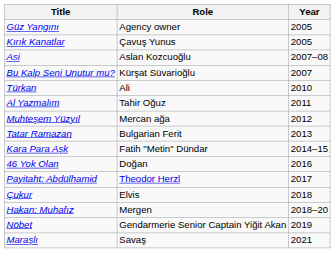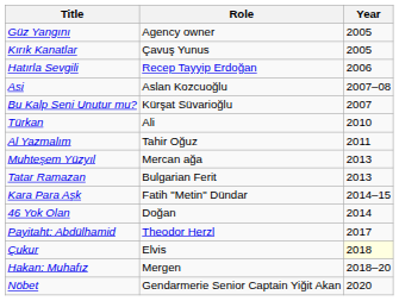+ row: Hatırla Sevgili | Recep Tayyip Erdoğan | 2006
Muhteşem Yüzyıl | Year: 2012 -> 2013
46 Yok Olan | Year: 2016 -> 2014
Çukur | Year: no background -> lightyellow background
Nöbet | Year: 2019 -> 2020
- row: Maraşlı | Savaş | 2021
